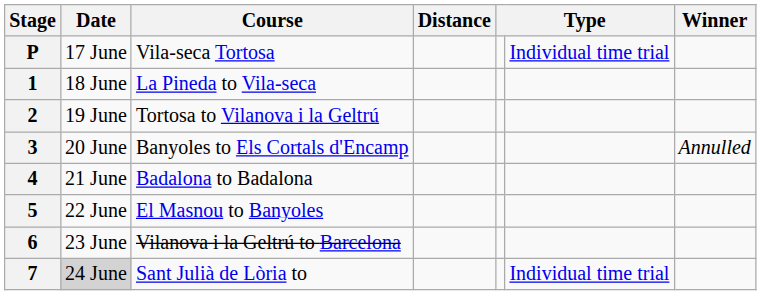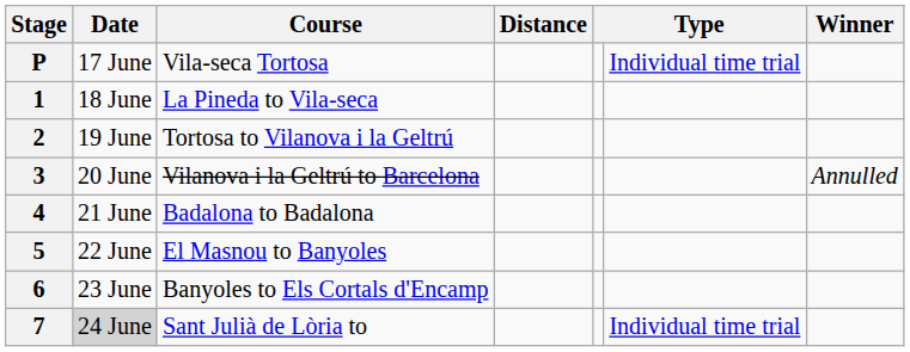3 | Course: Banyoles to Els Cortals d'Encamp -> Vilanova i la Geltrú to Barcelona
6 | Course: Vilanova i la Geltrú to Barcelona -> Banyoles to Els Cortals d'Encamp
